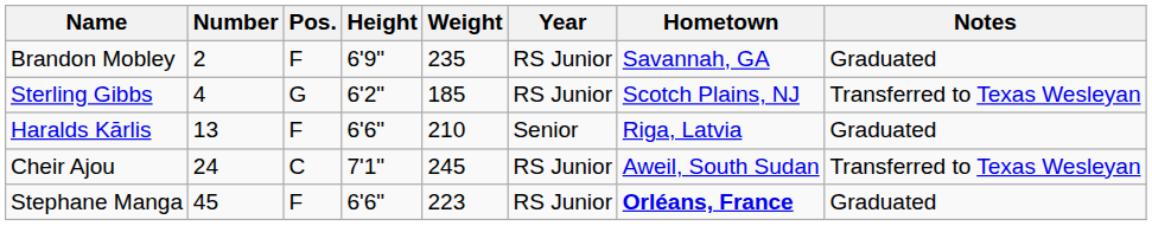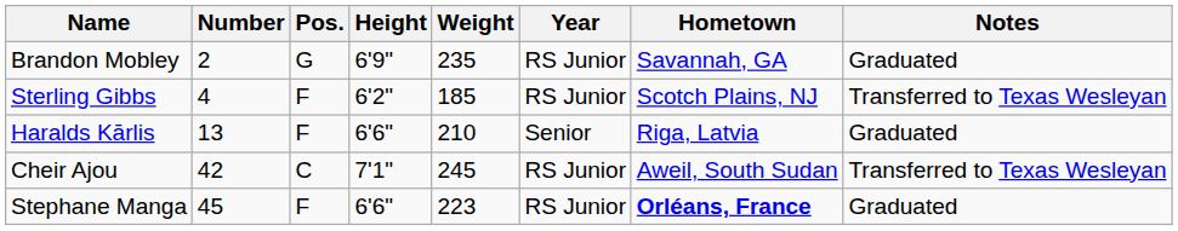Brandon Mobley | Pos.: F -> G
Sterling Gibbs | Pos.: G -> F
Cheir Ajou | Number: 24 -> 42
